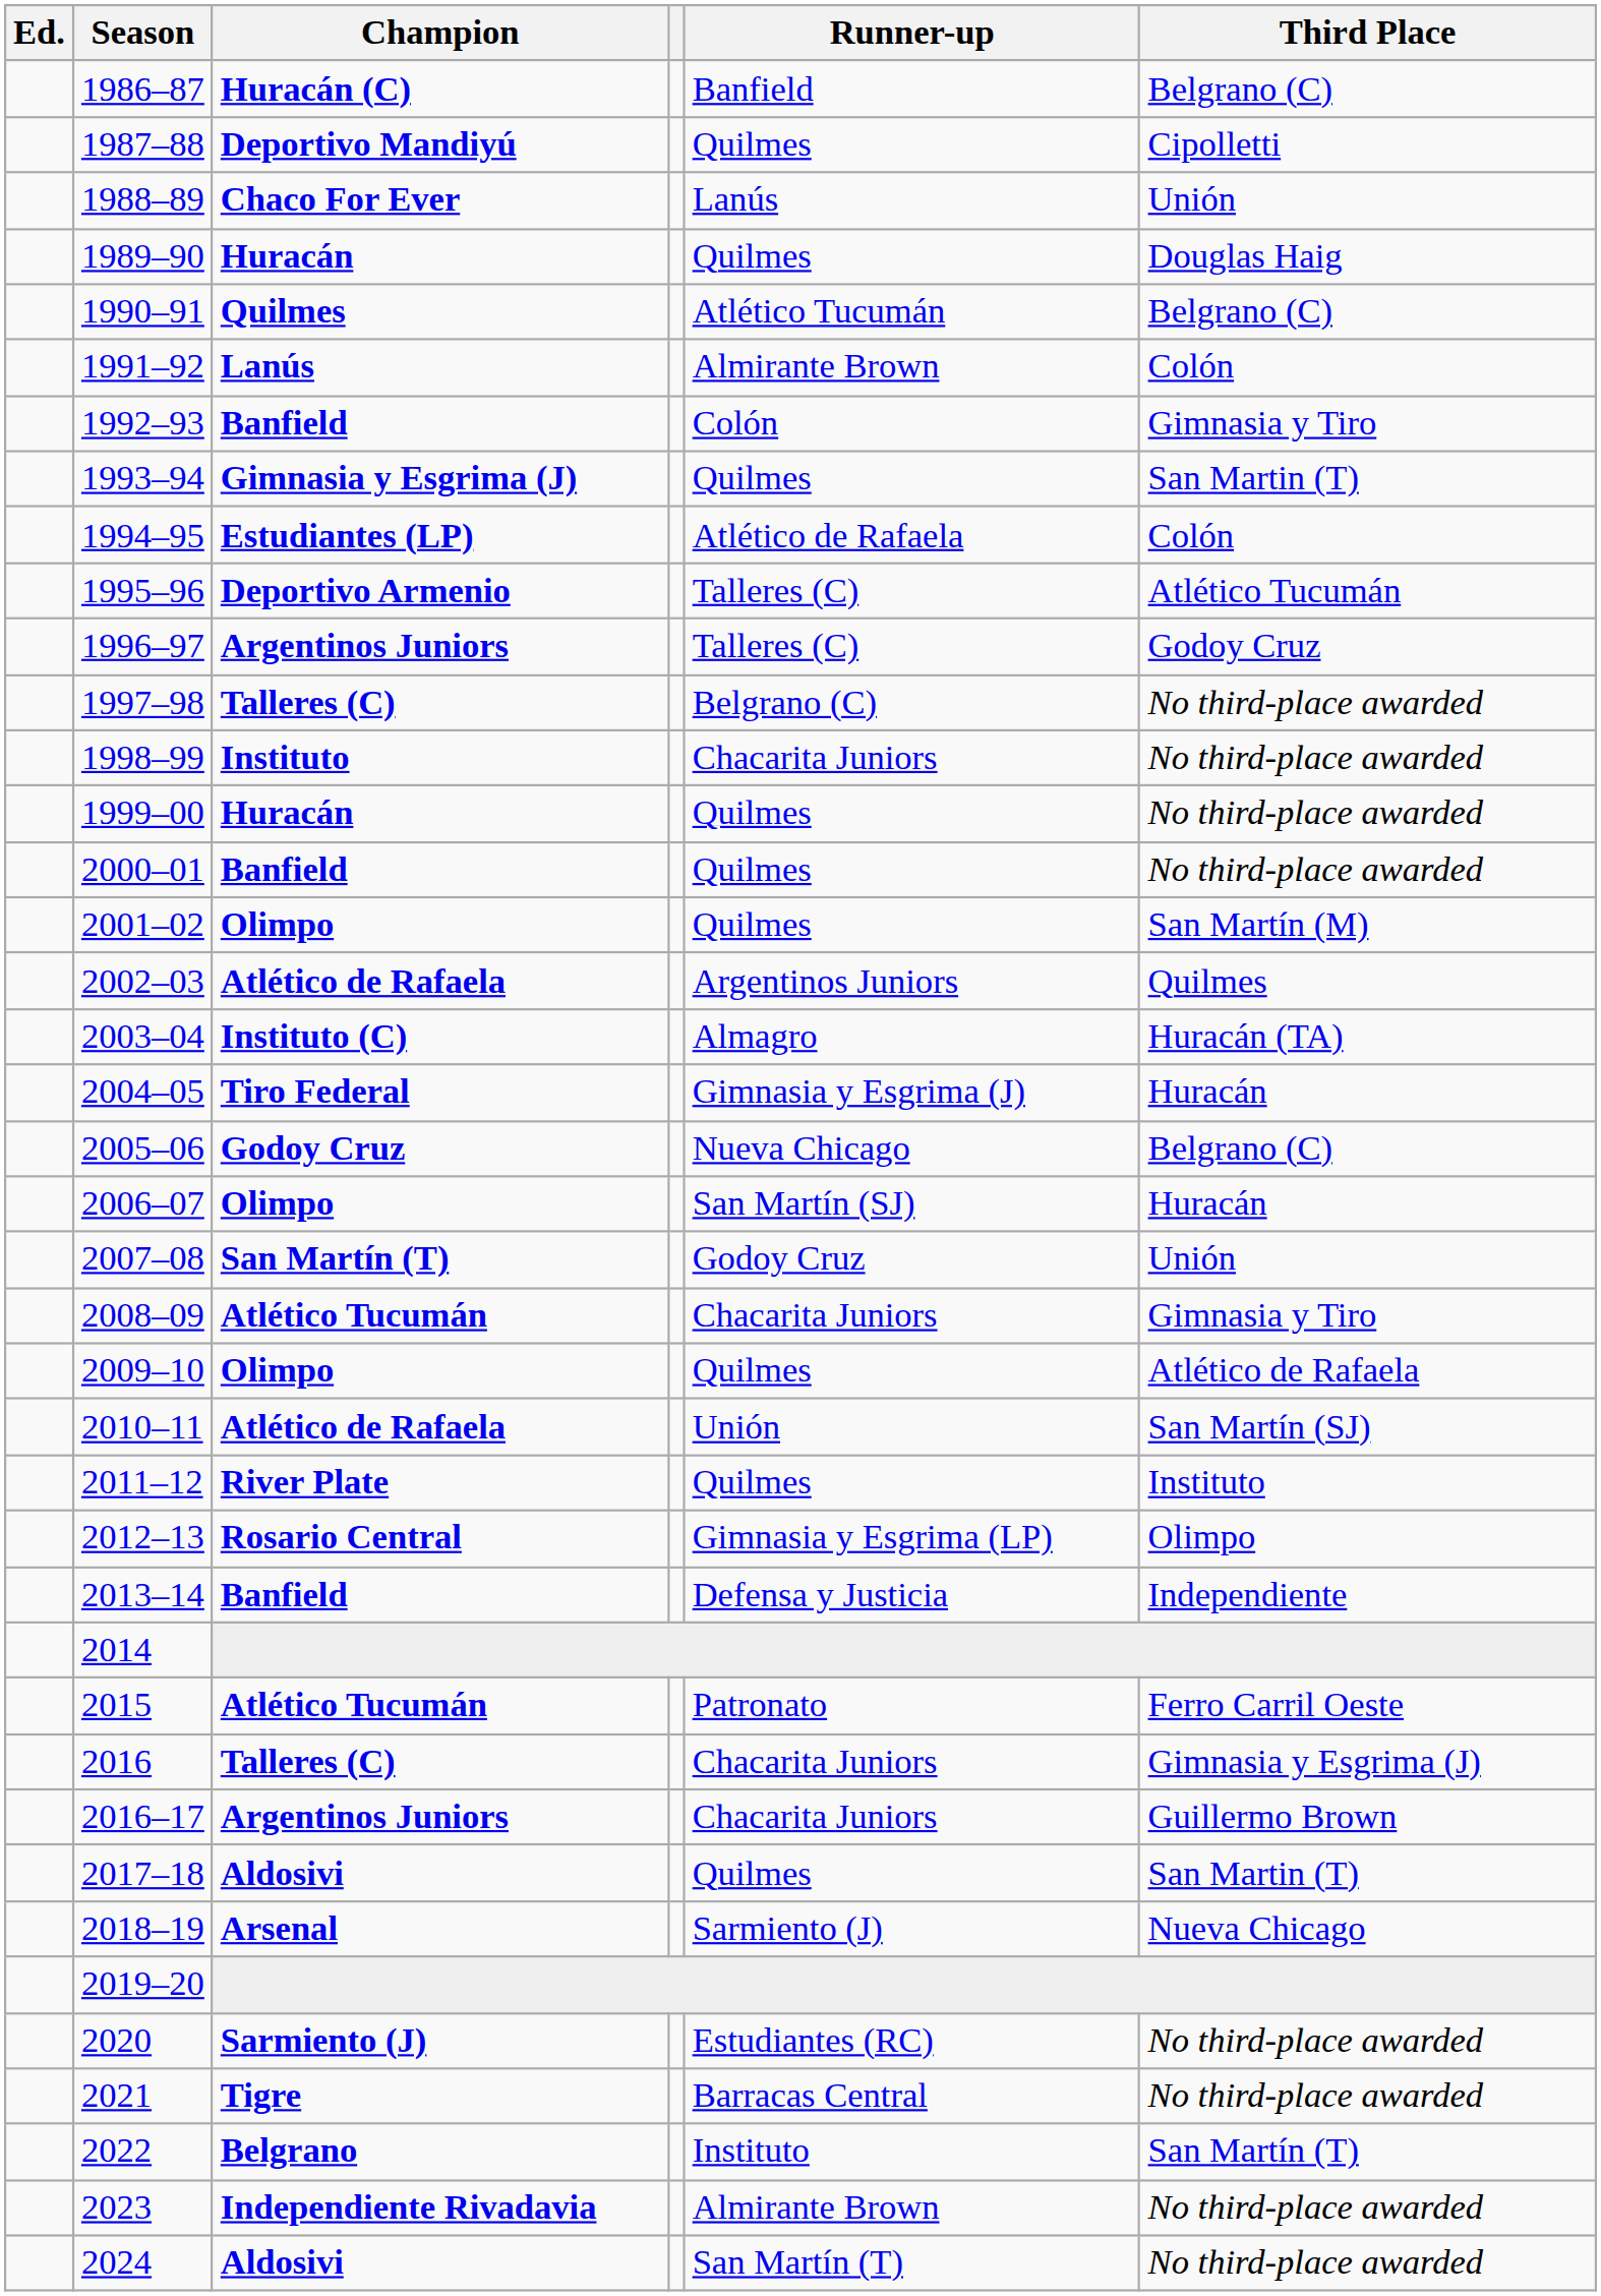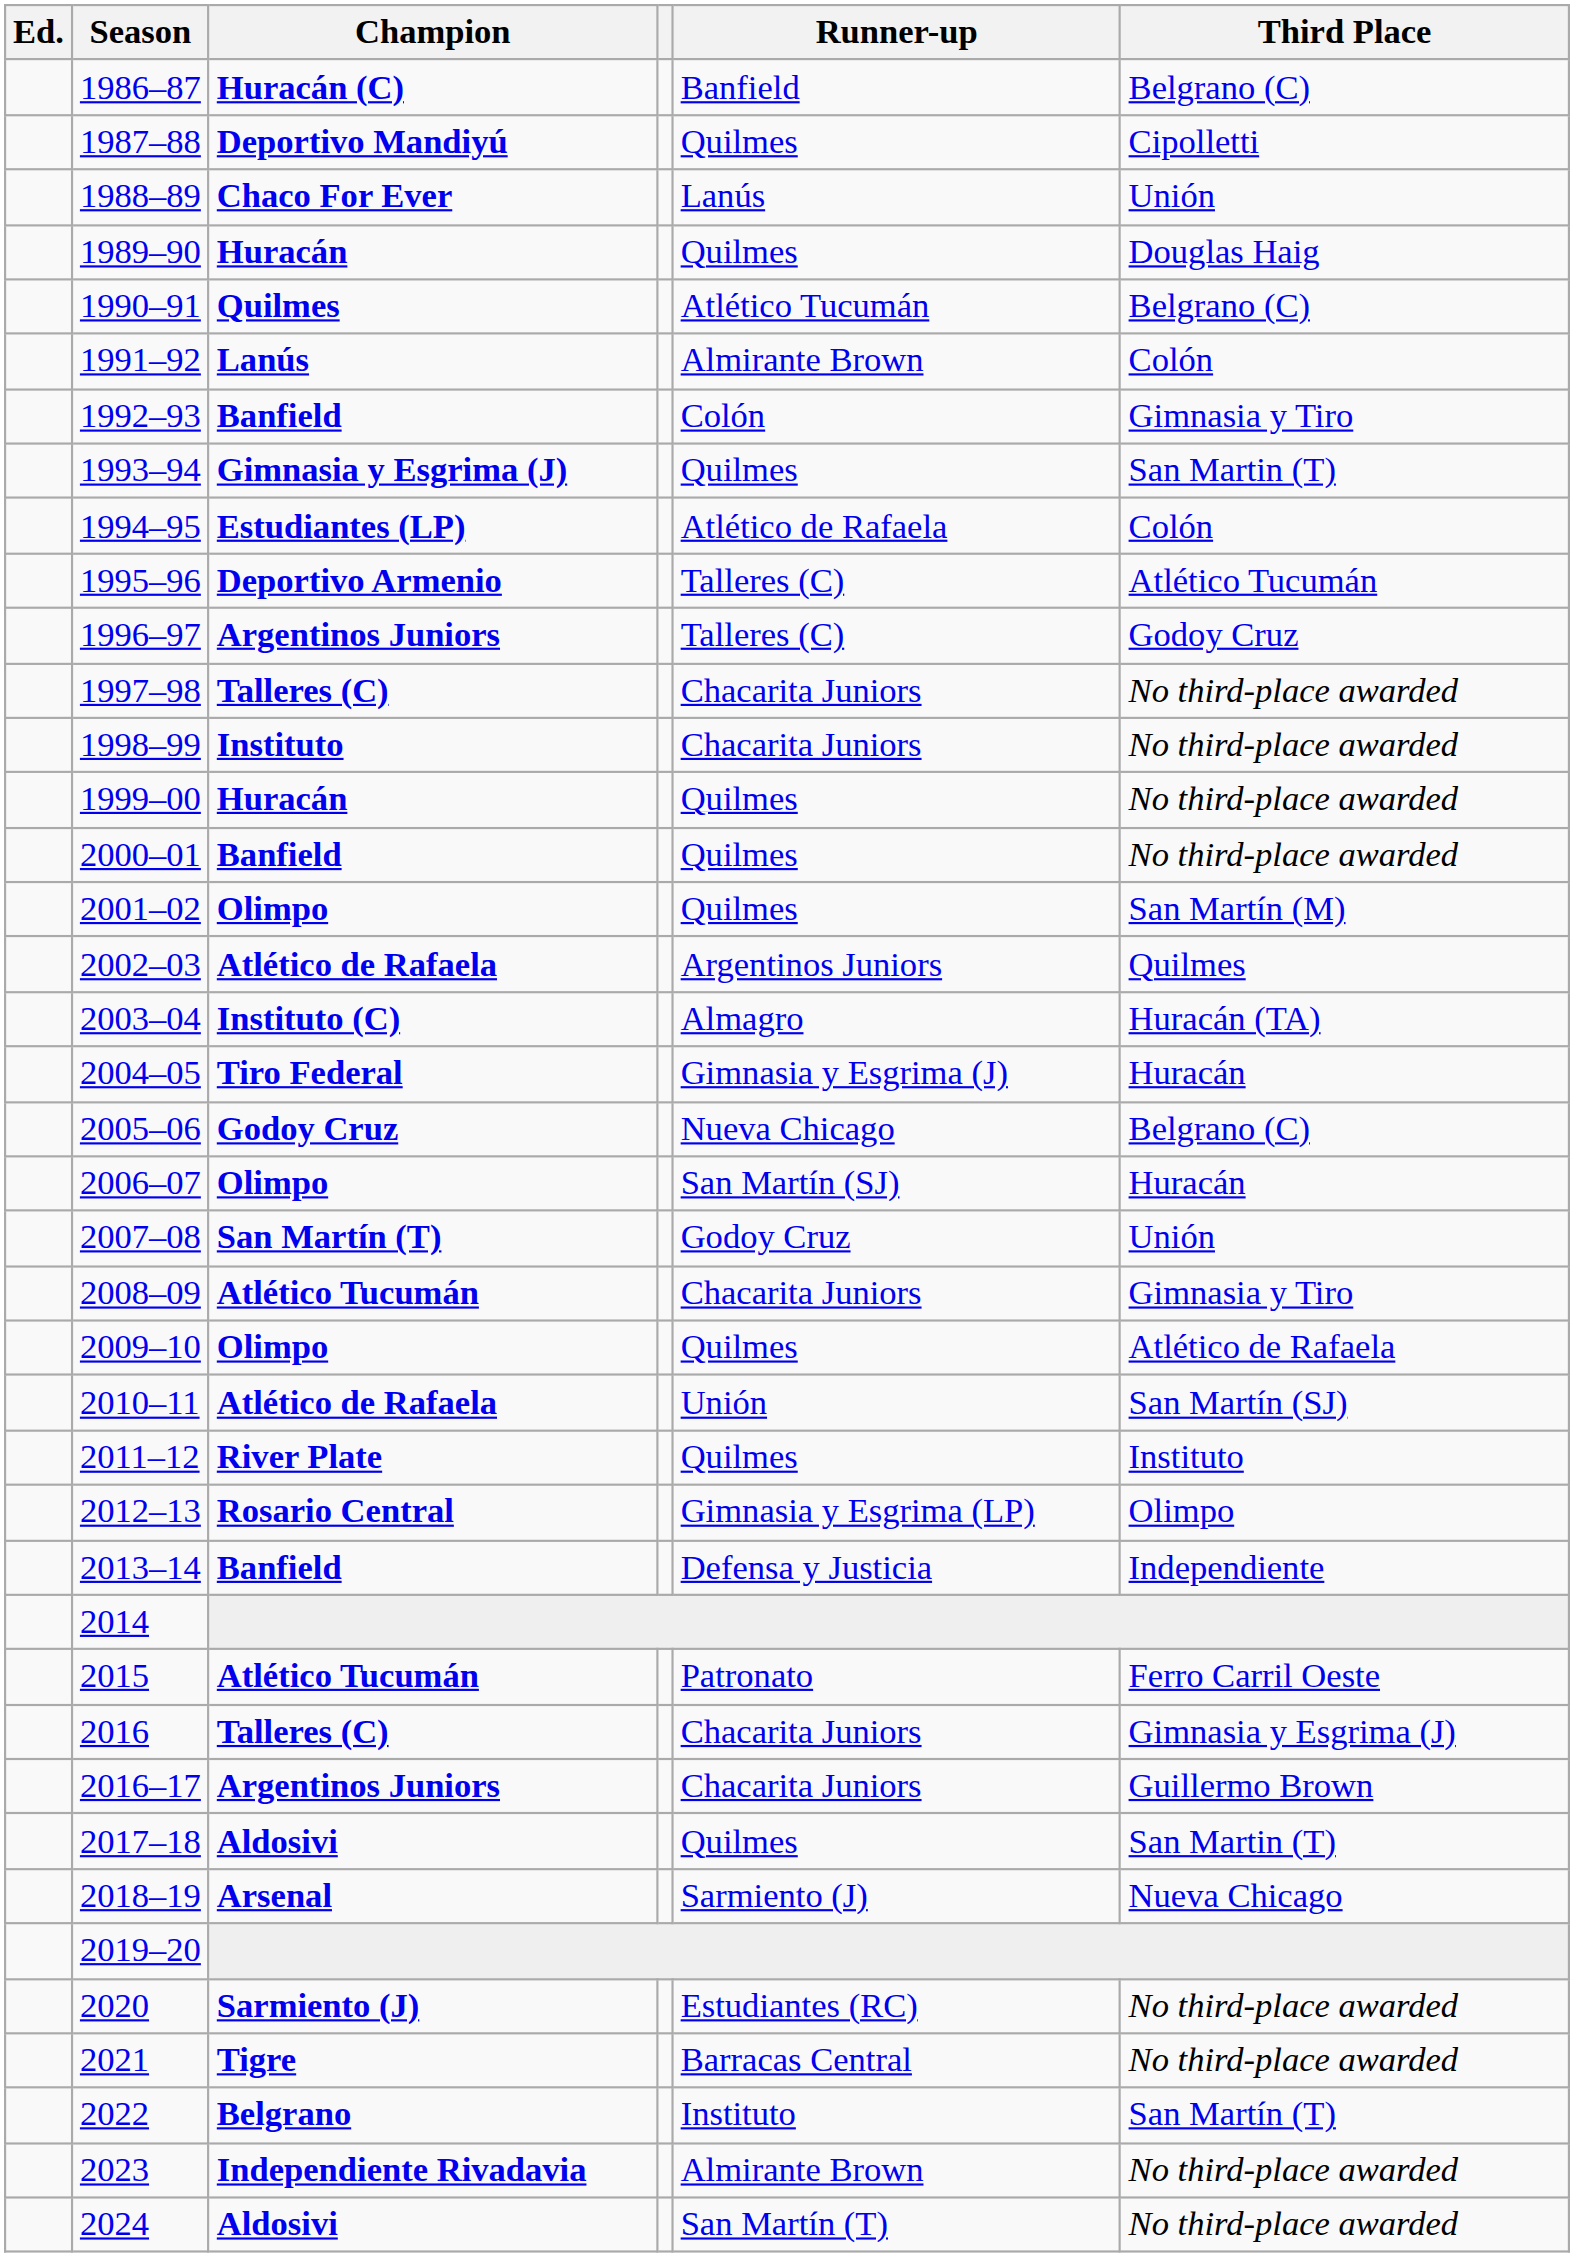1997–98 | Runner-up: Belgrano (C) -> Chacarita Juniors
